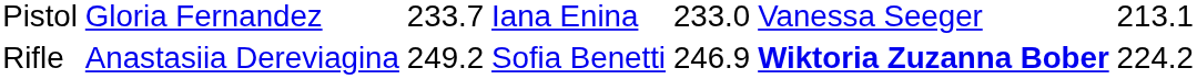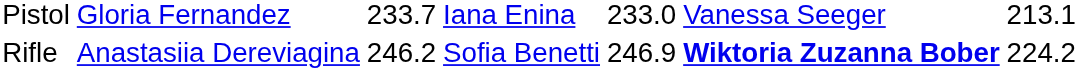Rifle | column 3: 249.2 -> 246.2
